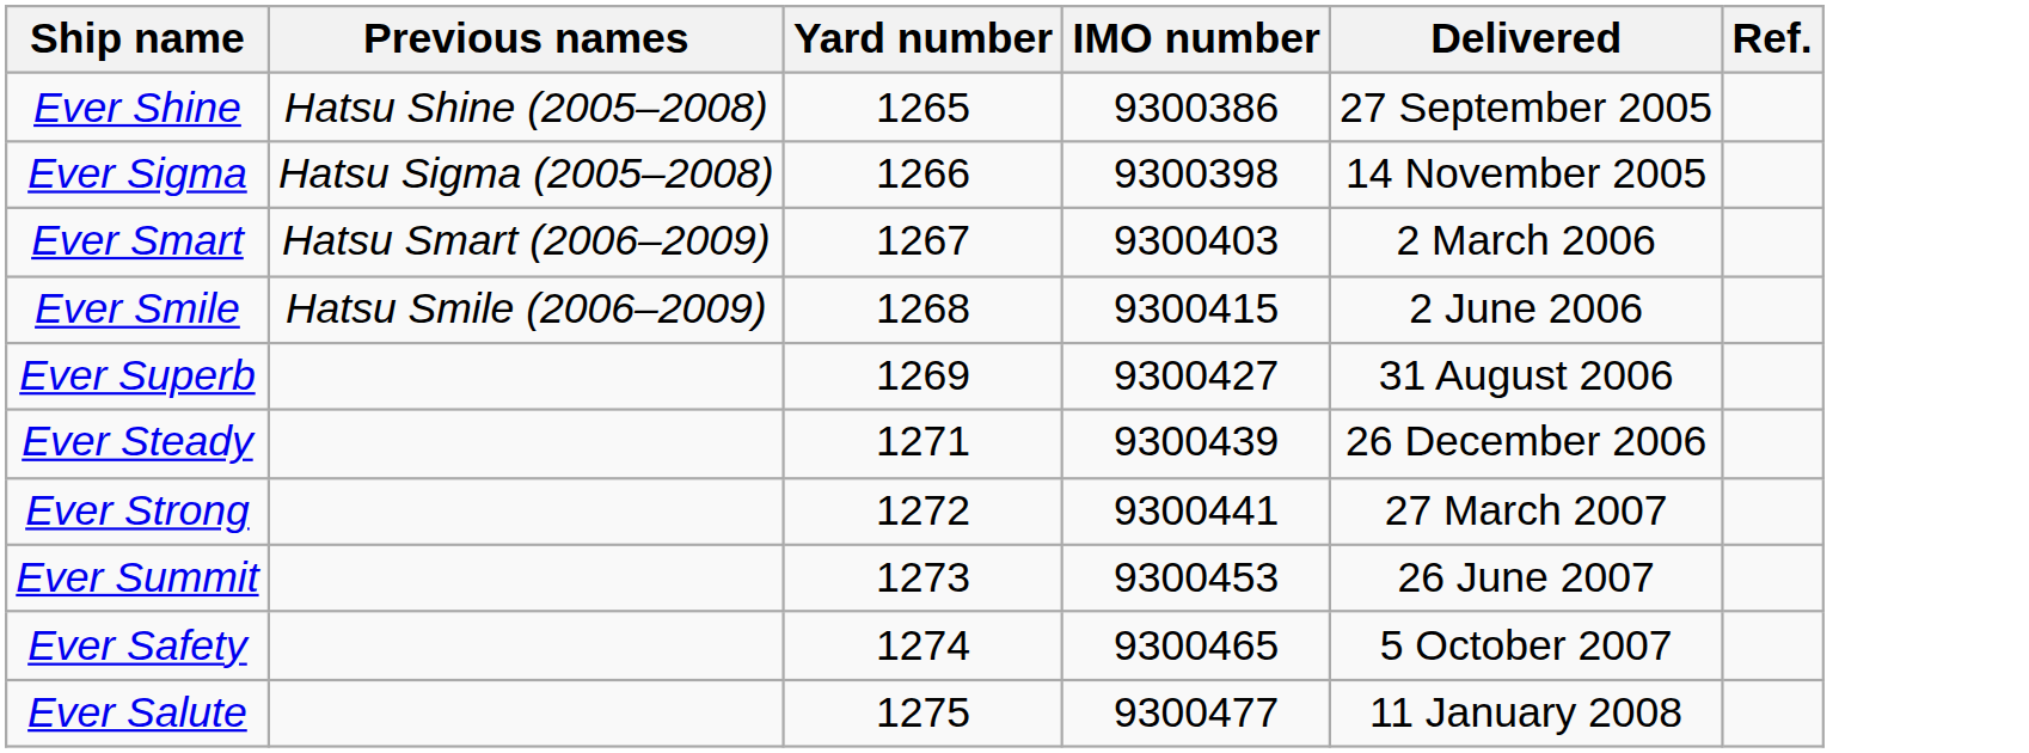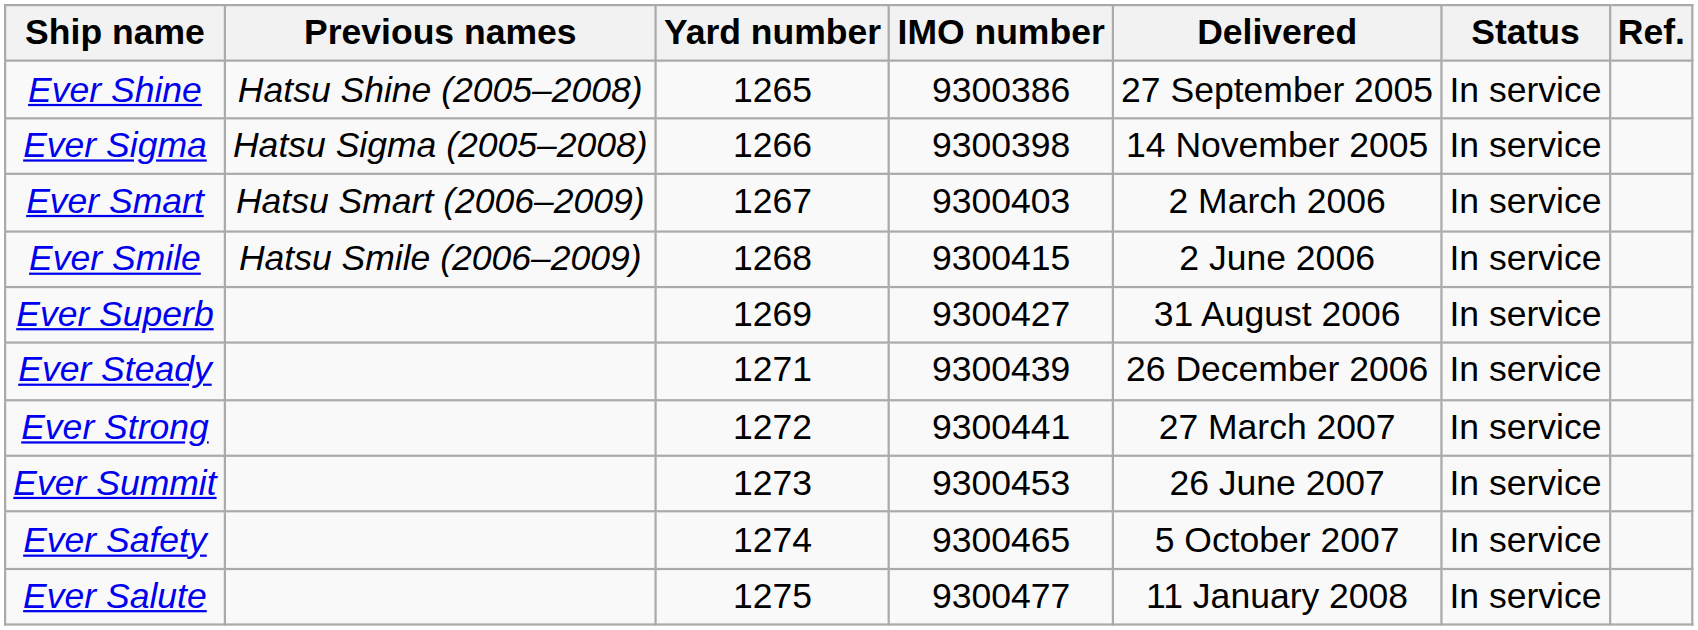+ column: Status | In service | In service | In service | In service | In service | In service | In service | In service | In service | In service
